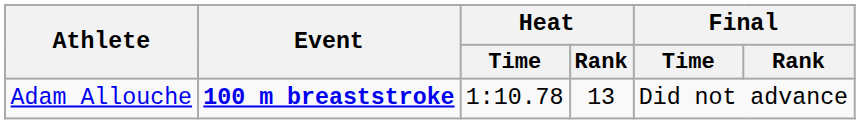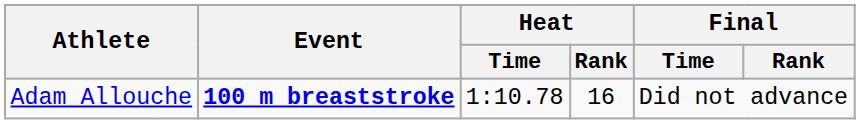Adam Allouche | Heat / Rank: 13 -> 16
